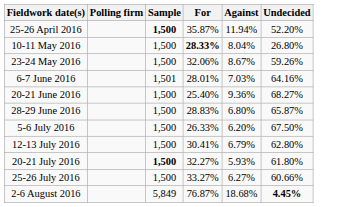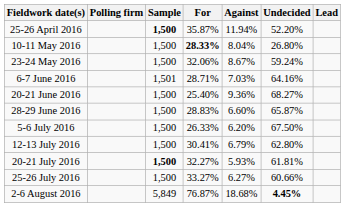+ column: Lead
23-24 May 2016 | Undecided: 59.26% -> 59.24%
6-7 June 2016 | For: 28.01% -> 28.71%
28-29 June 2016 | Against: 6.80% -> 6.60%
20-21 July 2016 | Undecided: 61.80% -> 61.81%
